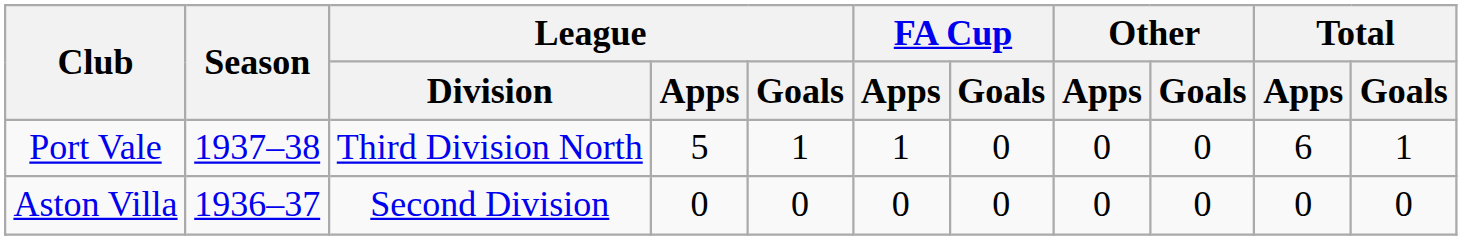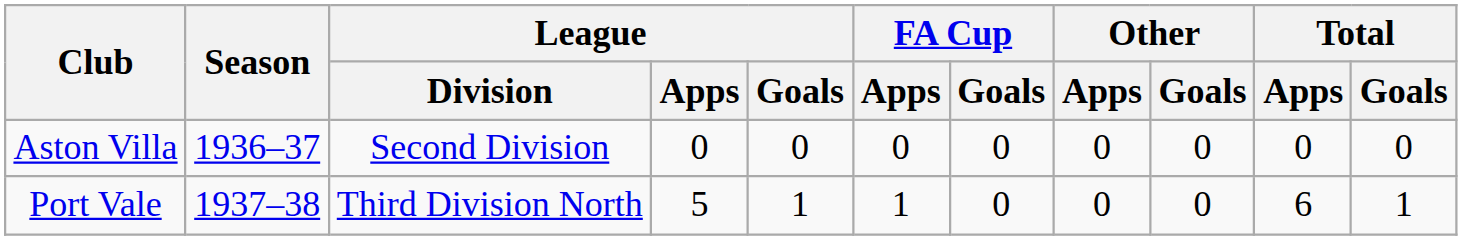rows swapped: Aston Villa <-> Port Vale
